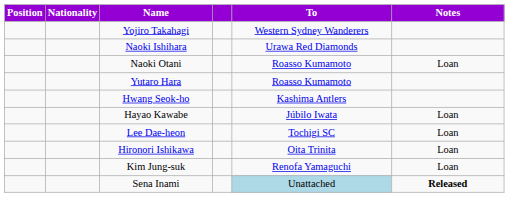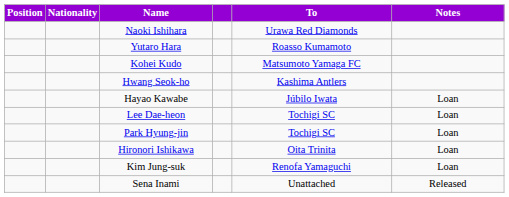- row: Yojiro Takahagi | Western Sydney Wanderers
- row: Naoki Otani | Roasso Kumamoto | Loan
+ row: Kohei Kudo | Matsumoto Yamaga FC
+ row: Park Hyung-jin | Tochigi SC | Loan
Sena Inami | To: lightblue background -> no background
Sena Inami | Notes: bold -> normal
